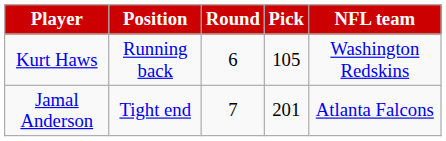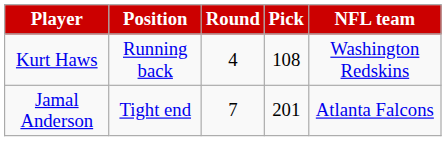Kurt Haws | Round: 6 -> 4
Kurt Haws | Pick: 105 -> 108
